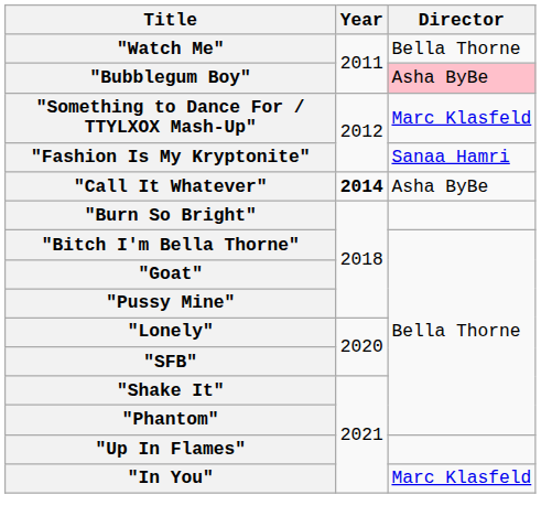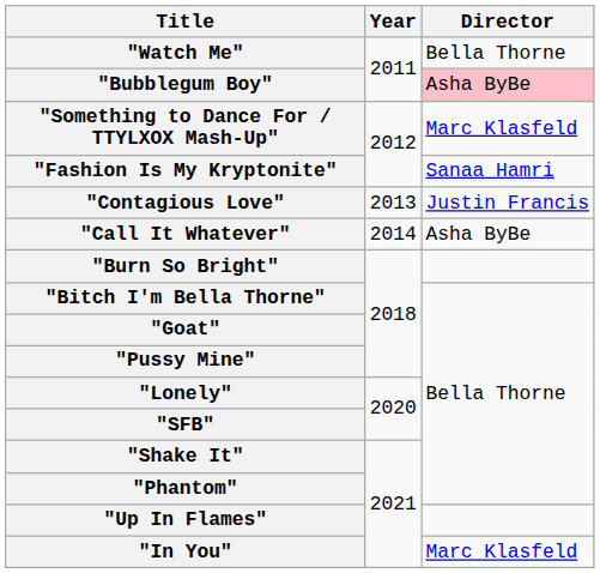+ row: "Contagious Love" | 2013 | Justin Francis
"Call It Whatever" | Year: bold -> normal
